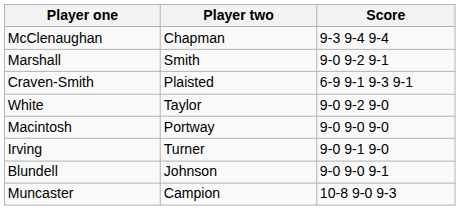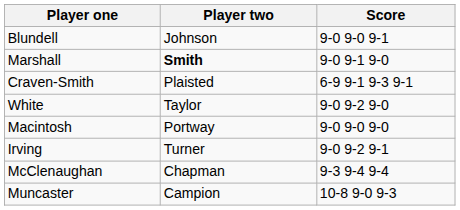rows swapped: Blundell <-> McClenaughan
Marshall | Player two: normal -> bold
Marshall | Score: 9-0 9-2 9-1 -> 9-0 9-1 9-0
Irving | Score: 9-0 9-1 9-0 -> 9-0 9-2 9-1
